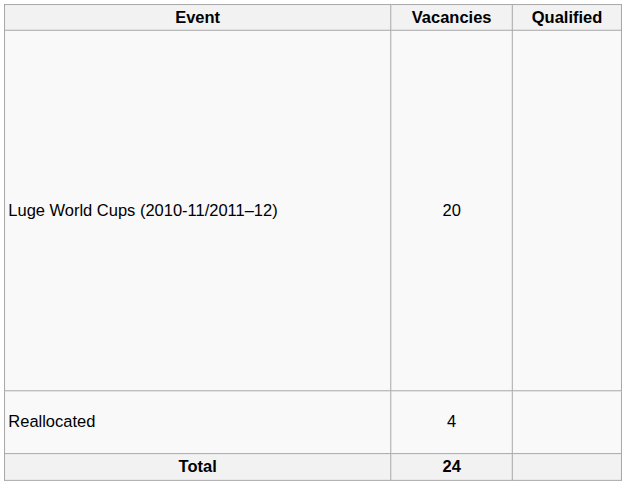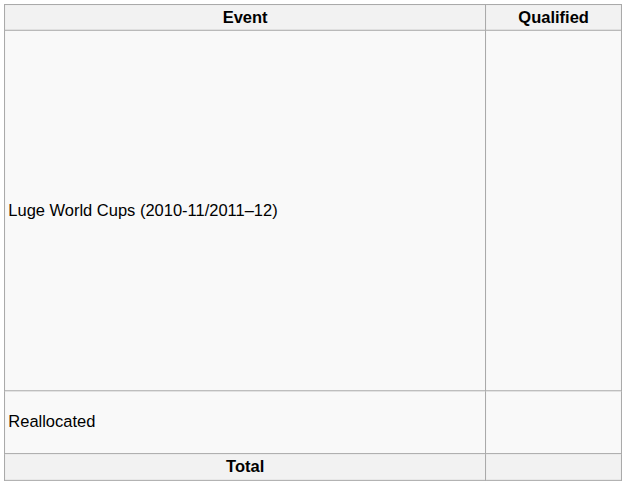- column: Vacancies | 20 | 4 | 24
